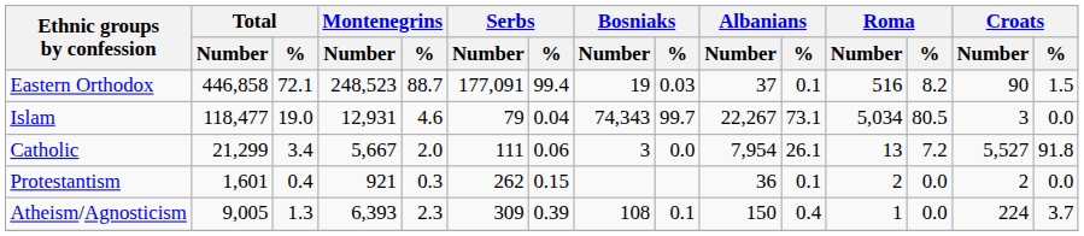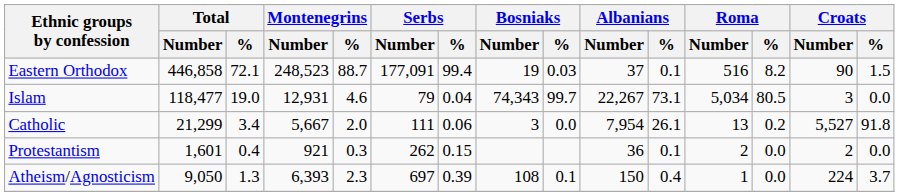Catholic | Roma / %: 7.2 -> 0.2
Atheism/Agnosticism | Total / Number: 9,005 -> 9,050
Atheism/Agnosticism | Serbs / Number: 309 -> 697
